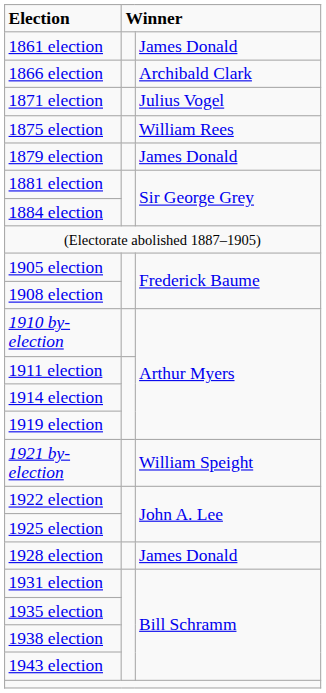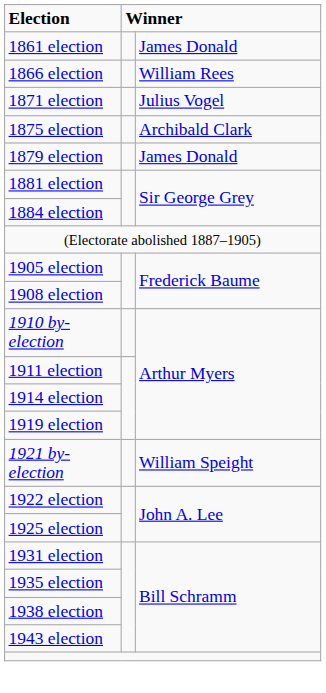1866 election | column 3: Archibald Clark -> William Rees
1875 election | column 3: William Rees -> Archibald Clark
- row: 1928 election | James Donald
